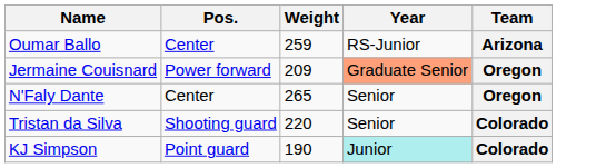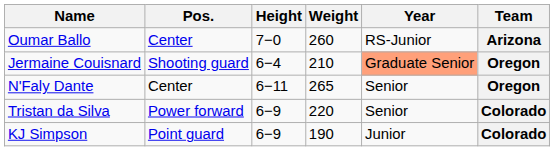+ column: Height | 7−0 | 6−4 | 6−11 | 6−9 | 6−9
Oumar Ballo | Weight: 259 -> 260
Jermaine Couisnard | Pos.: Power forward -> Shooting guard
Jermaine Couisnard | Weight: 209 -> 210
Tristan da Silva | Pos.: Shooting guard -> Power forward
KJ Simpson | Year: paleturquoise background -> no background
